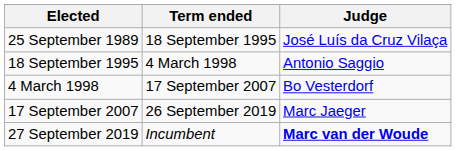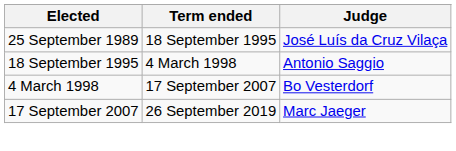- row: 27 September 2019 | Incumbent | Marc van der Woude
